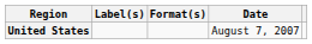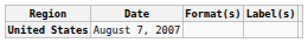columns swapped: Date <-> Label(s)
